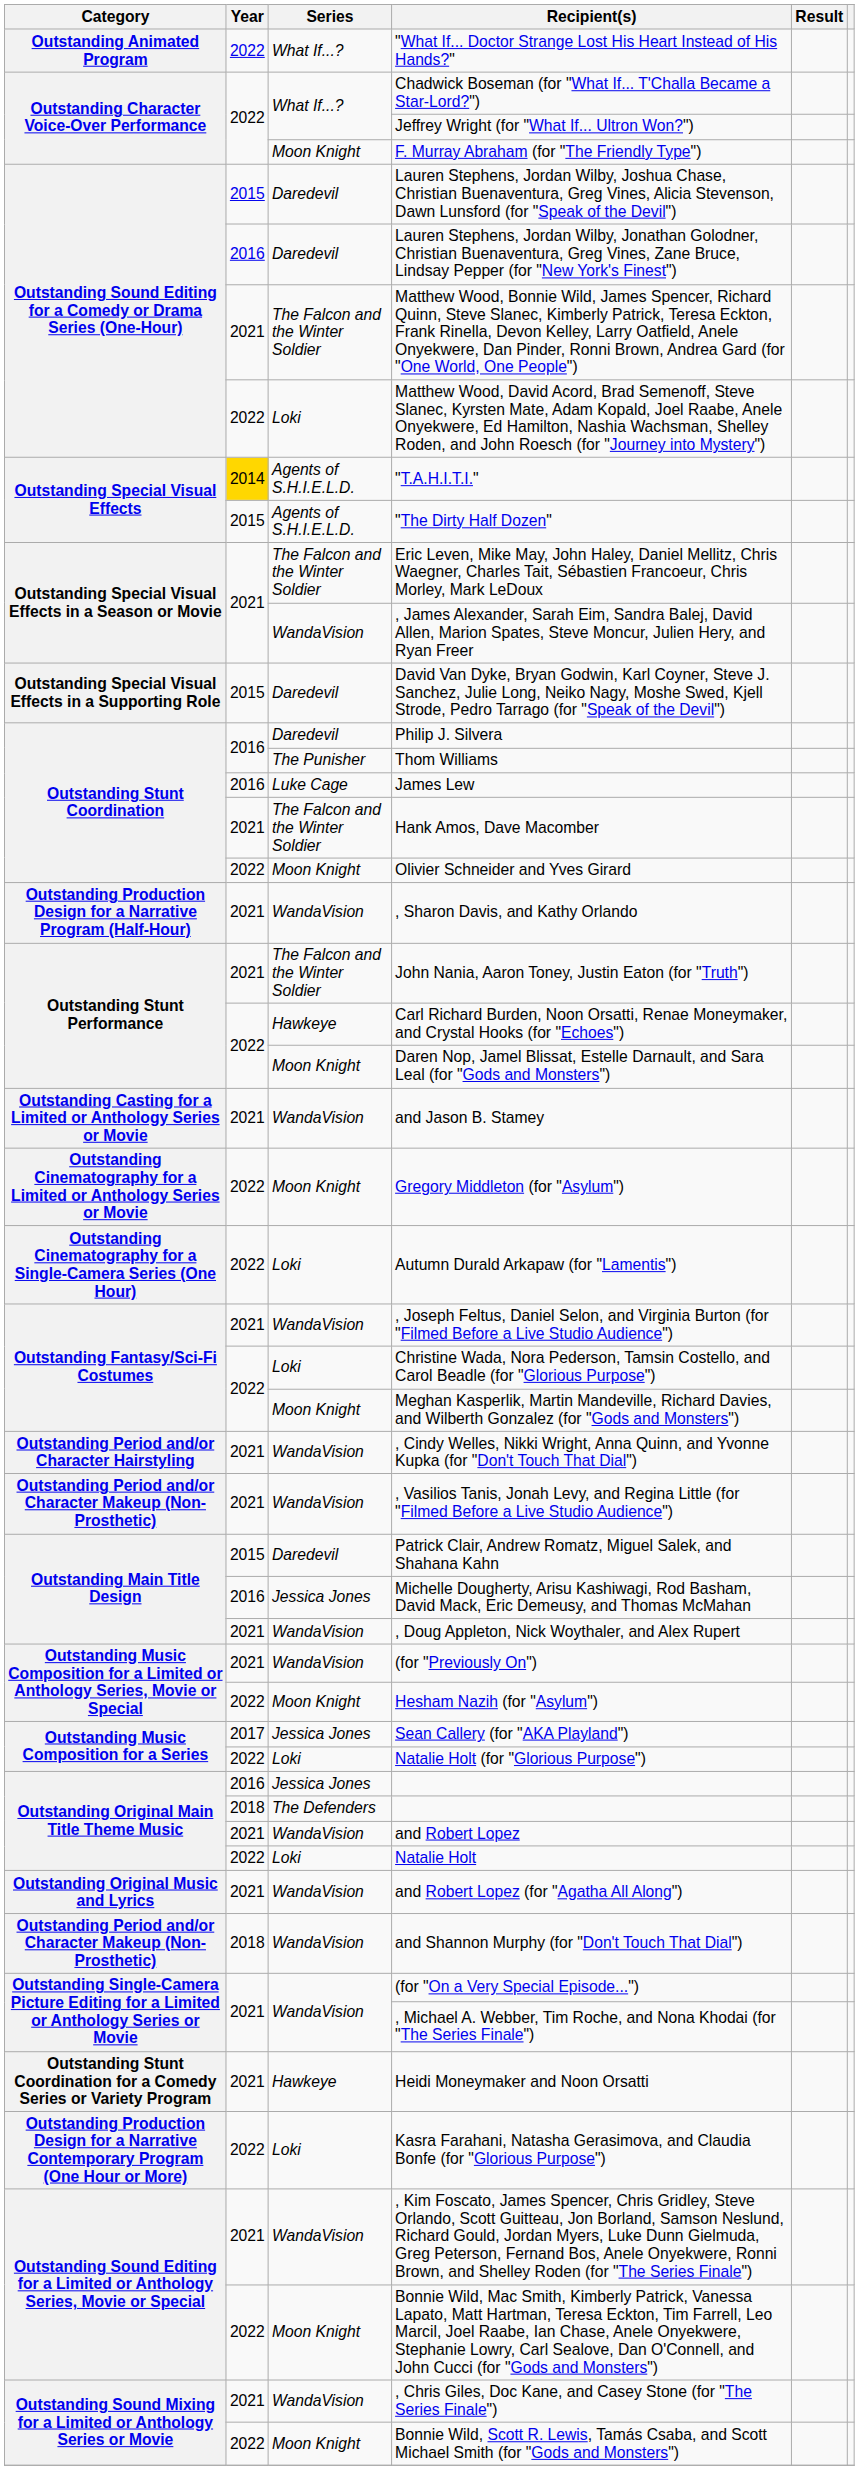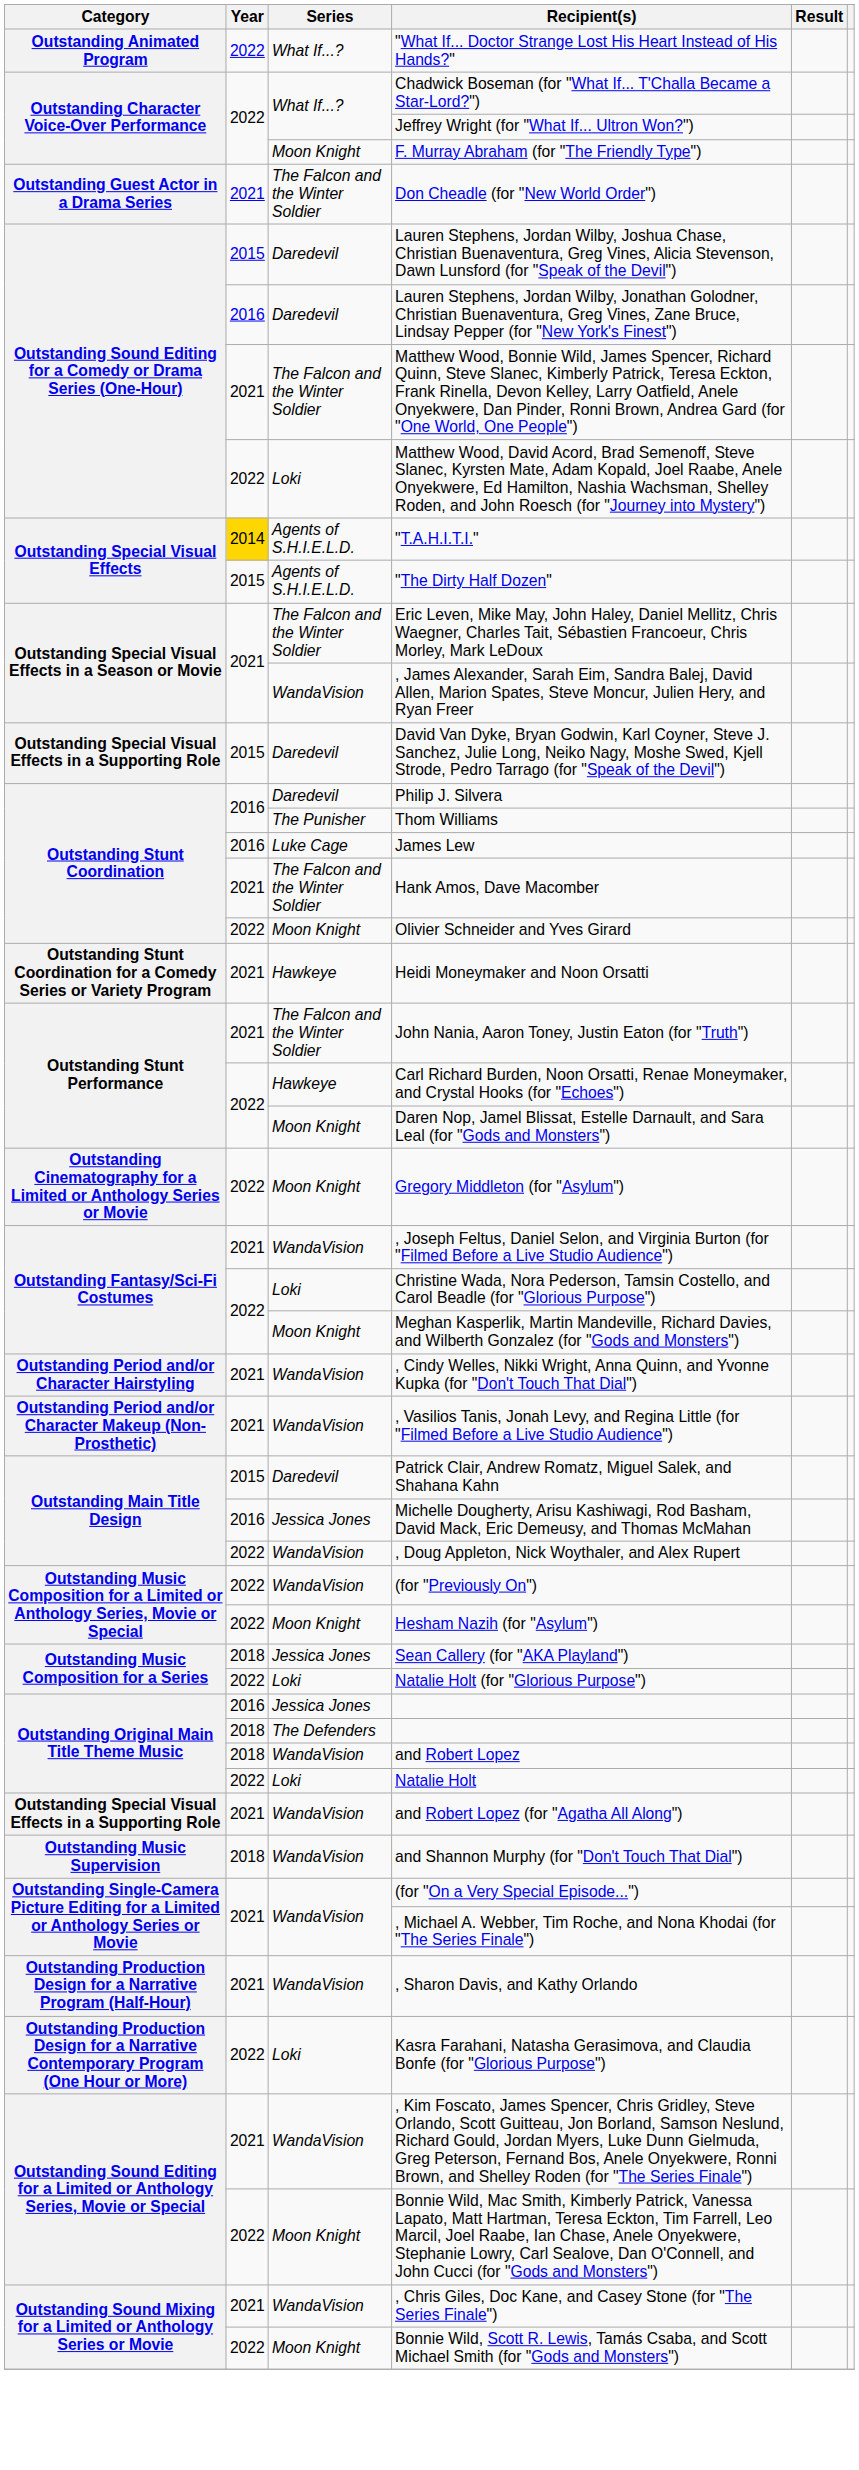+ row: Outstanding Guest Actor in a Drama Series | 2021 | The Falcon and the Winter Soldier | Don Cheadle (for "New World Order")
rows swapped: Heidi Moneymaker and Noon Orsatti <-> , Sharon Davis, and Kathy Orlando
- row: Outstanding Casting for a Limited or Anthology Series or Movie | 2021 | WandaVision | and Jason B. Stamey
- row: Outstanding Cinematography for a Single-Camera Series (One Hour) | 2022 | Loki | Autumn Durald Arkapaw (for "Lamentis")
, Doug Appleton, Nick Woythaler, and Alex Rupert | Year: 2021 -> 2022
(for "Previously On") | Year: 2021 -> 2022
Sean Callery (for "AKA Playland") | Year: 2017 -> 2018
and Robert Lopez | Year: 2021 -> 2018
and Robert Lopez (for "Agatha All Along") | Category: Outstanding Original Music and Lyrics -> Outstanding Special Visual Effects in a Supporting Role
and Shannon Murphy (for "Don't Touch That Dial") | Category: Outstanding Period and/or Character Makeup (Non-Prosthetic) -> Outstanding Music Supervision
